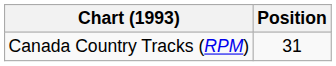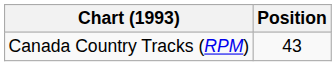Canada Country Tracks (RPM) | Position: 31 -> 43
